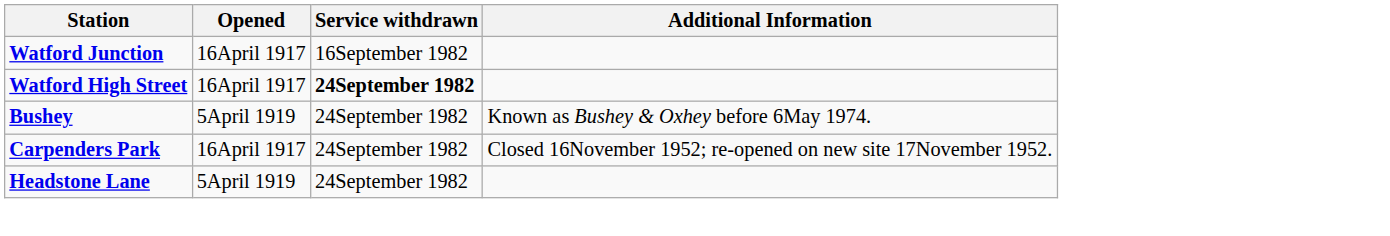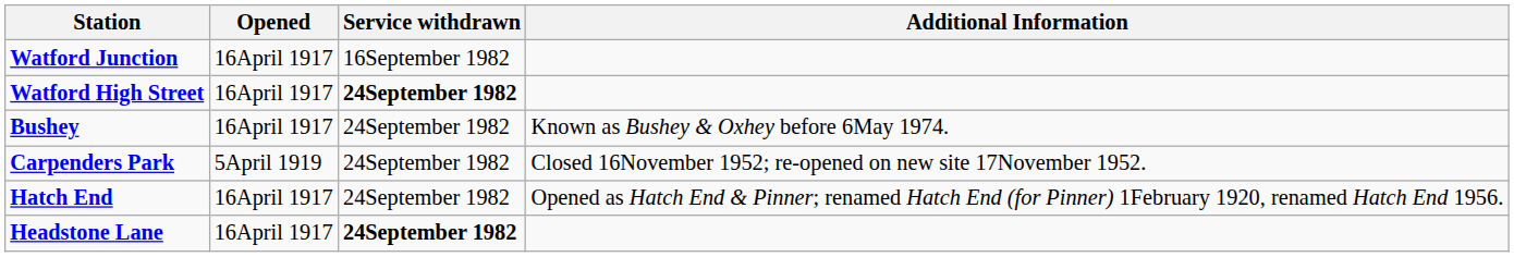Bushey | Opened: 5April 1919 -> 16April 1917
Carpenders Park | Opened: 16April 1917 -> 5April 1919
+ row: Hatch End | 16April 1917 | 24September 1982 | Opened as Hatch End & Pinner; renamed Hatch End (for Pinner) 1February 1920, renamed Hatch End 1956.
Headstone Lane | Opened: 5April 1919 -> 16April 1917
Headstone Lane | Service withdrawn: normal -> bold
